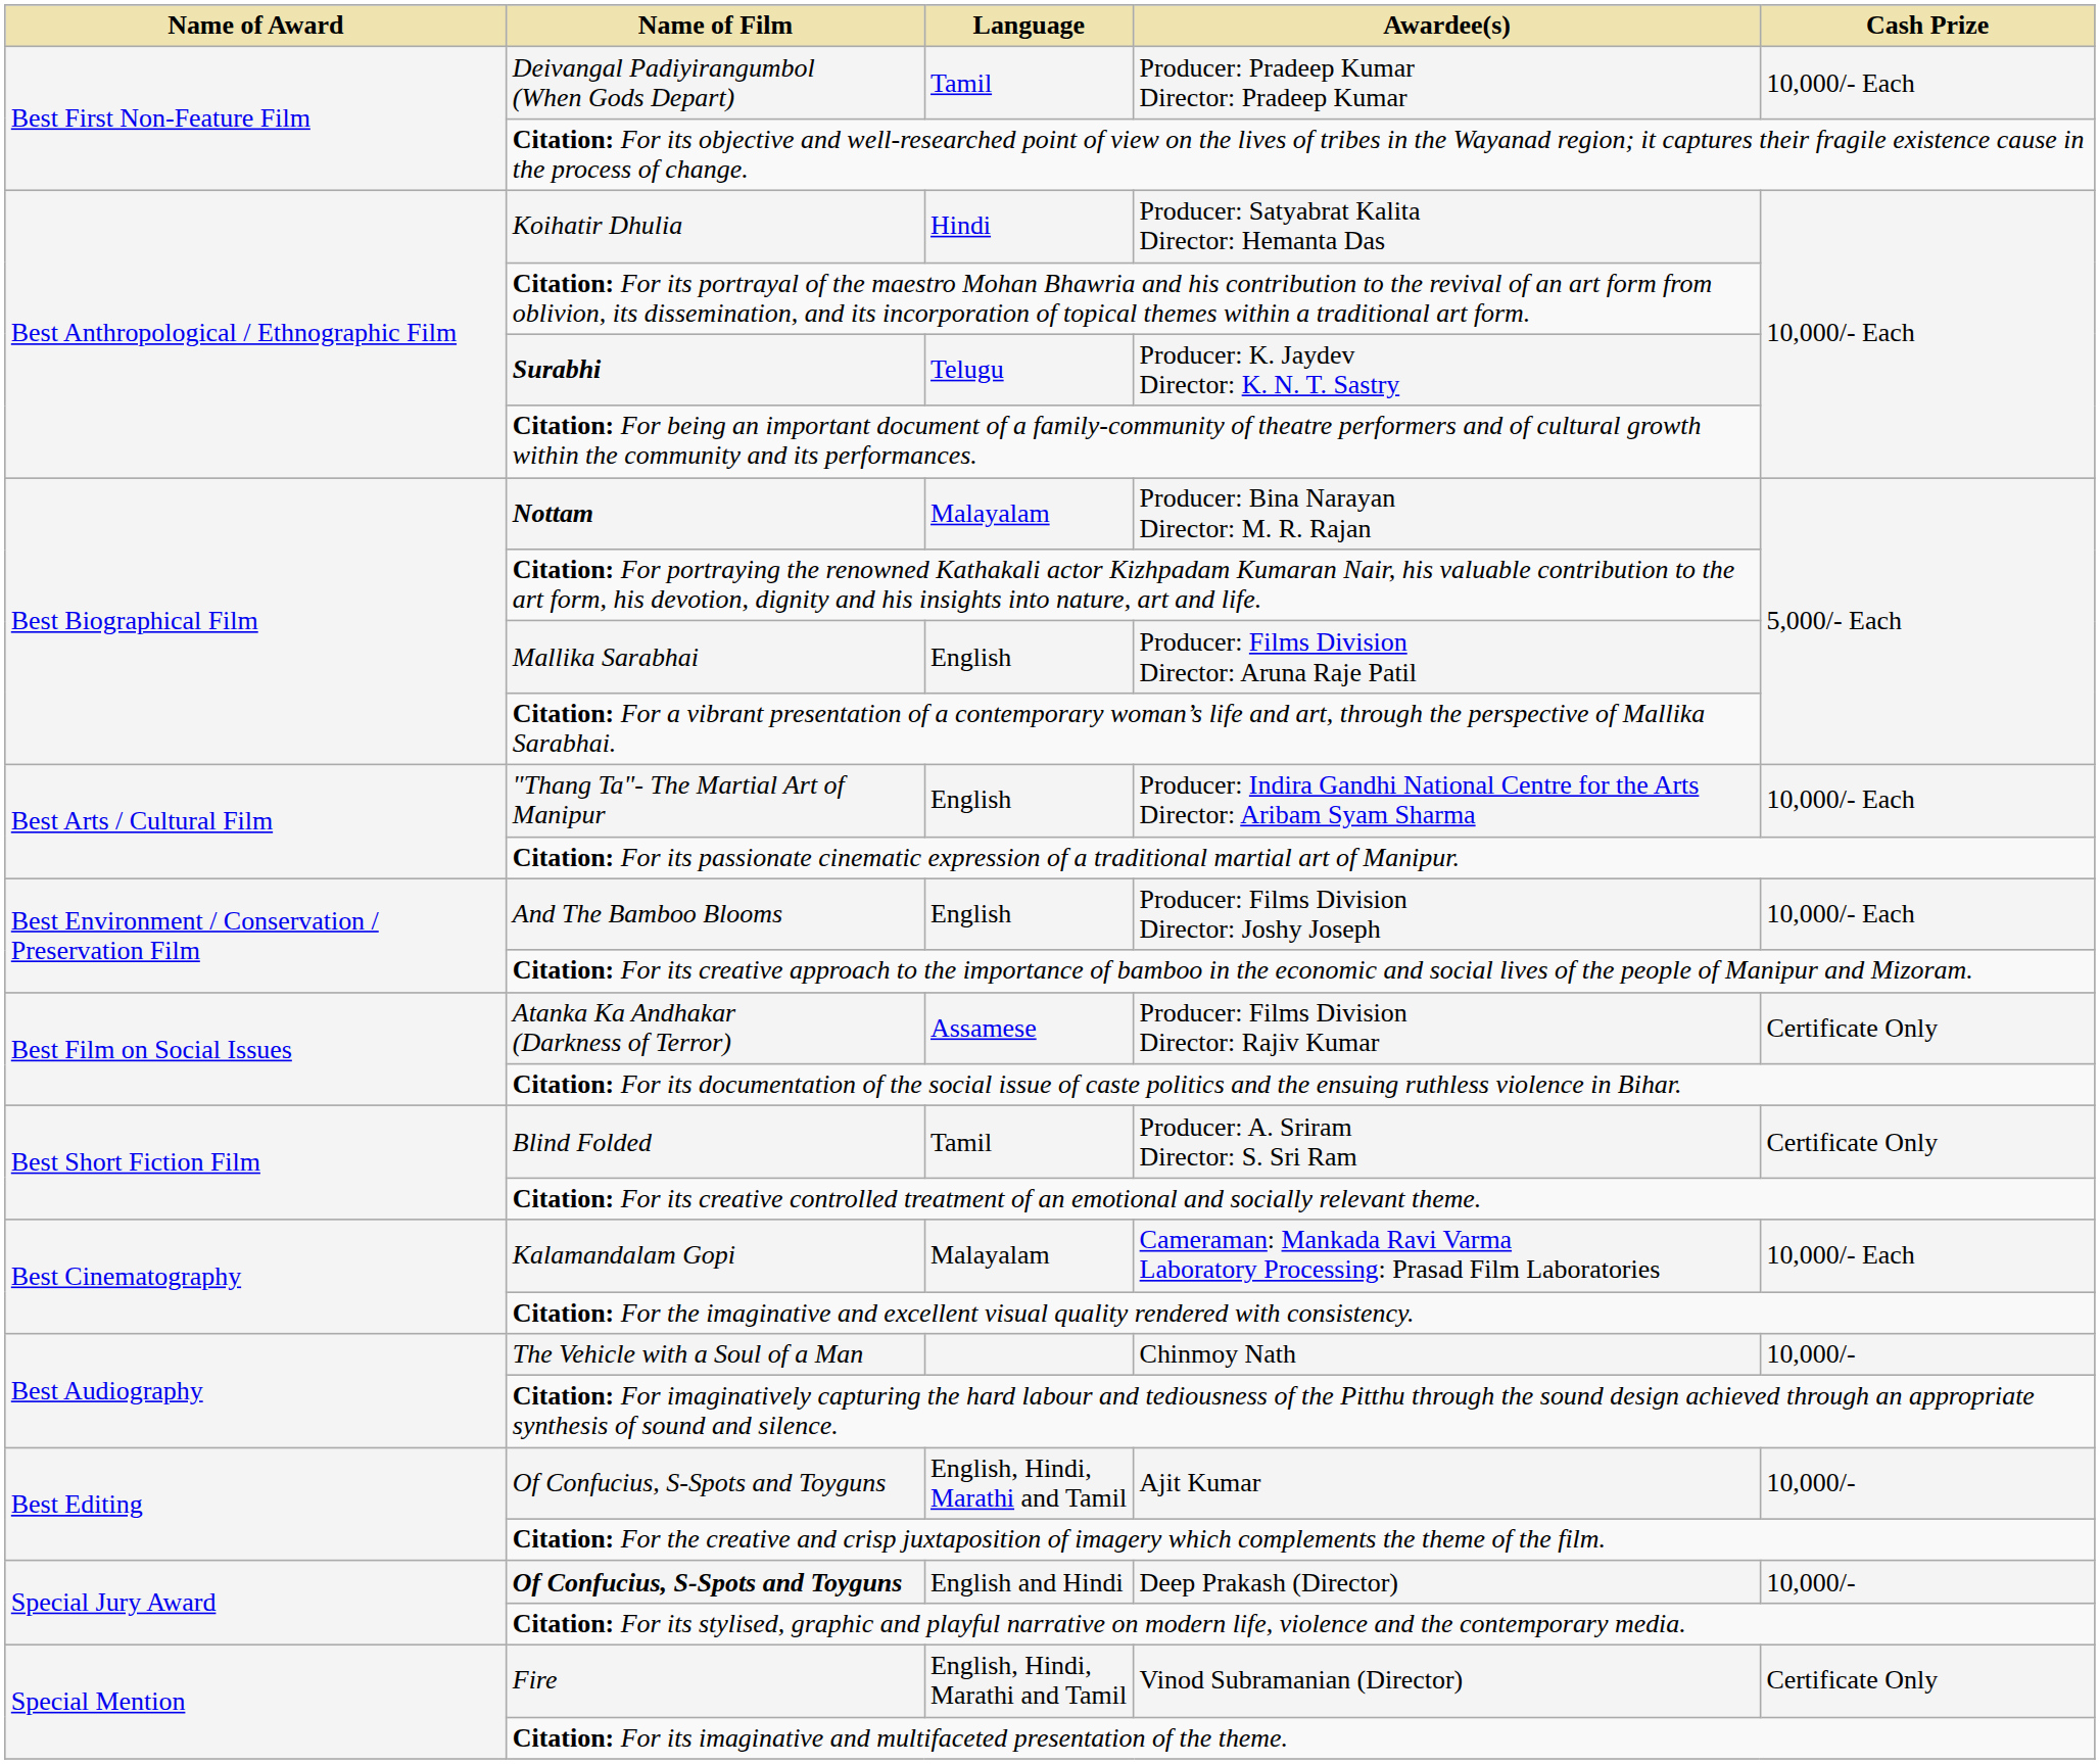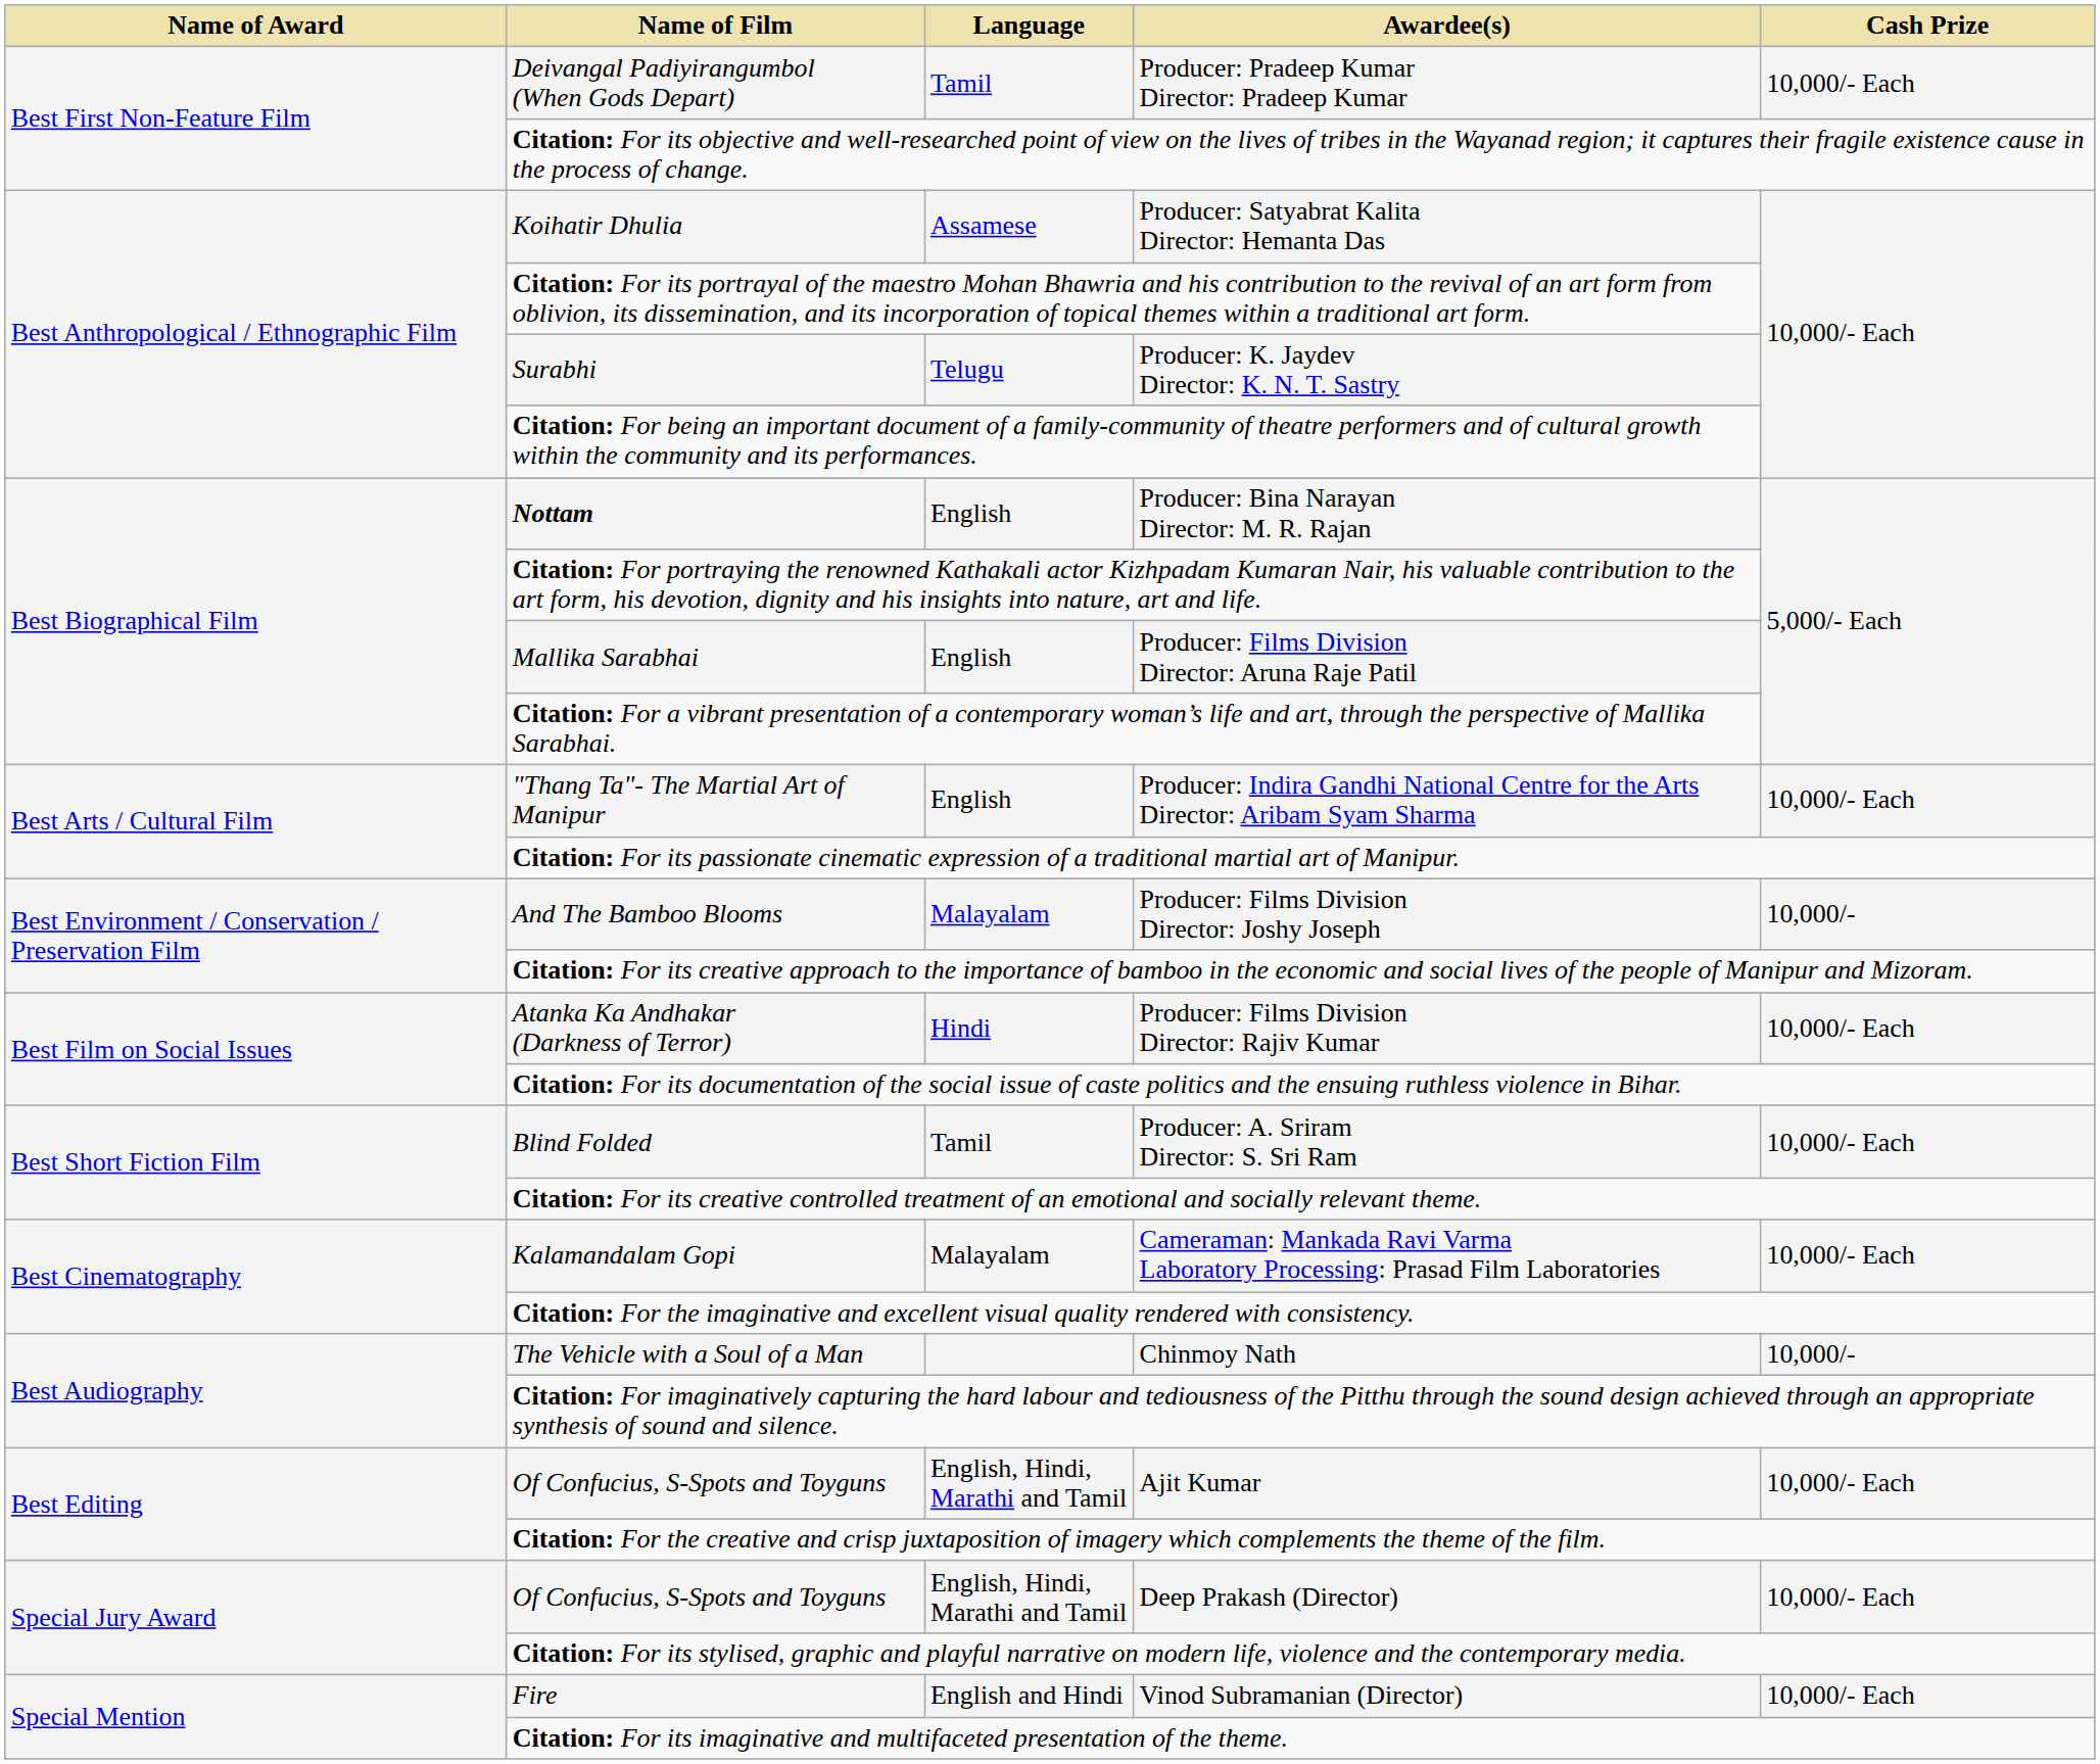Producer: Satyabrat Kalita Director: Hemanta Das | Language: Hindi -> Assamese
Producer: K. Jaydev Director: K. N. T. Sastry | Name of Film: bold -> normal
Producer: Bina Narayan Director: M. R. Rajan | Language: Malayalam -> English
Producer: Films Division Director: Joshy Joseph | Language: English -> Malayalam
Producer: Films Division Director: Joshy Joseph | Cash Prize: 10,000/- Each -> 10,000/-
Producer: Films Division Director: Rajiv Kumar | Language: Assamese -> Hindi
Producer: Films Division Director: Rajiv Kumar | Cash Prize: Certificate Only -> 10,000/- Each
Producer: A. Sriram Director: S. Sri Ram | Cash Prize: Certificate Only -> 10,000/- Each
Ajit Kumar | Cash Prize: 10,000/- -> 10,000/- Each
Deep Prakash (Director) | Name of Film: bold -> normal
Deep Prakash (Director) | Language: English and Hindi -> English, Hindi, Marathi and Tamil
Deep Prakash (Director) | Cash Prize: 10,000/- -> 10,000/- Each
Vinod Subramanian (Director) | Language: English, Hindi, Marathi and Tamil -> English and Hindi
Vinod Subramanian (Director) | Cash Prize: Certificate Only -> 10,000/- Each
